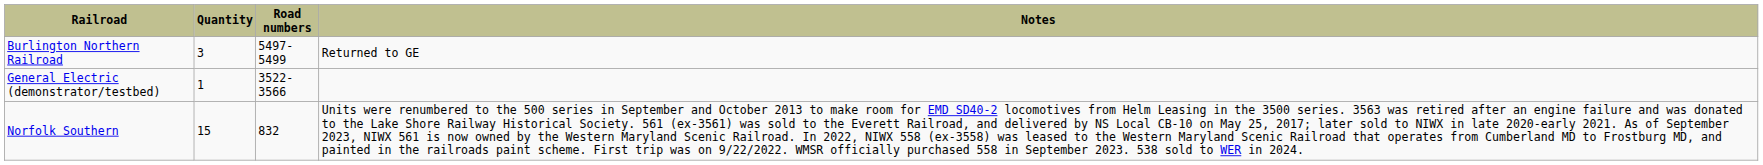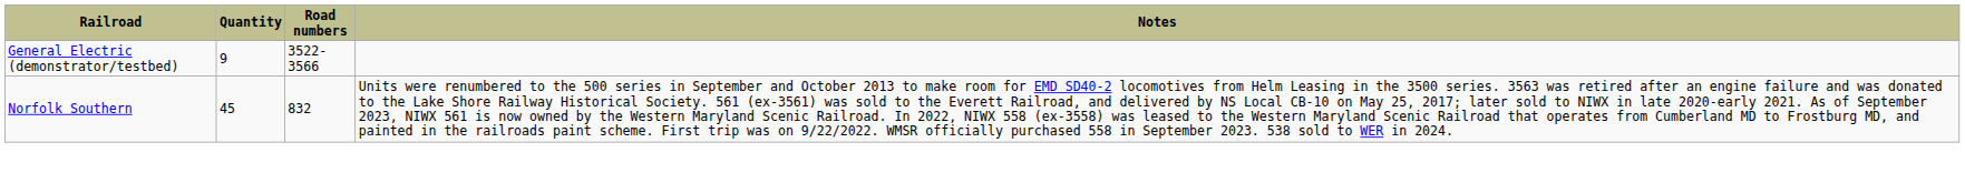- row: Burlington Northern Railroad | 3 | 5497-5499 | Returned to GE
General Electric (demonstrator/testbed) | Quantity: 1 -> 9
Norfolk Southern | Quantity: 15 -> 45
